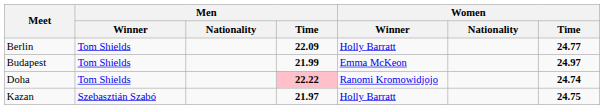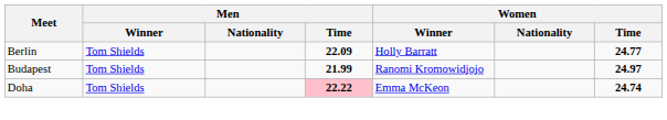Budapest | Women / Winner: Emma McKeon -> Ranomi Kromowidjojo
Doha | Women / Winner: Ranomi Kromowidjojo -> Emma McKeon
- row: Kazan | Szebasztián Szabó | 21.97 | Holly Barratt | 24.75
